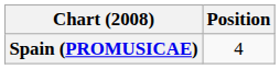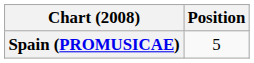Spain (PROMUSICAE) | Position: 4 -> 5
